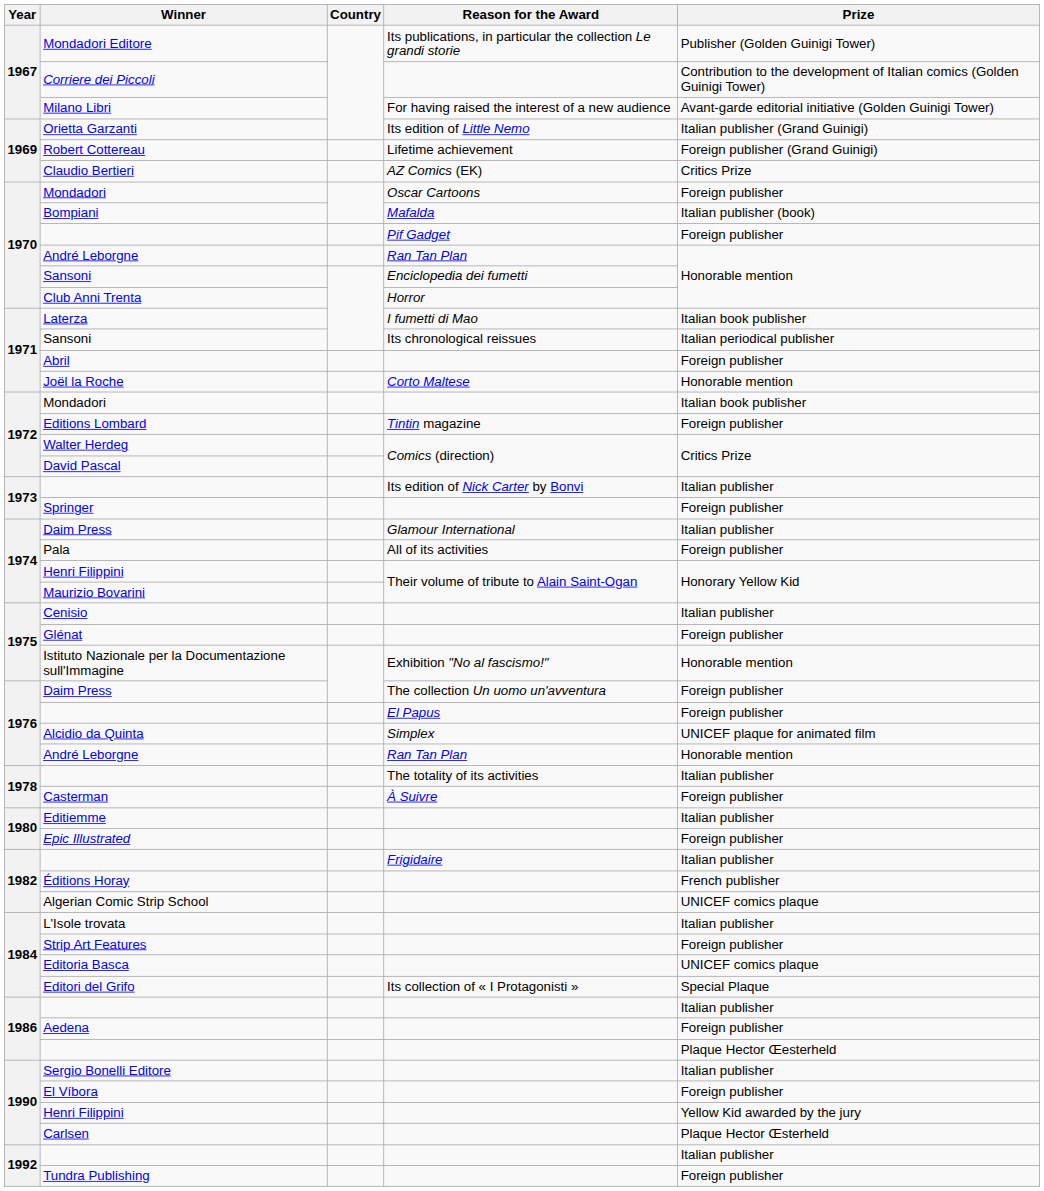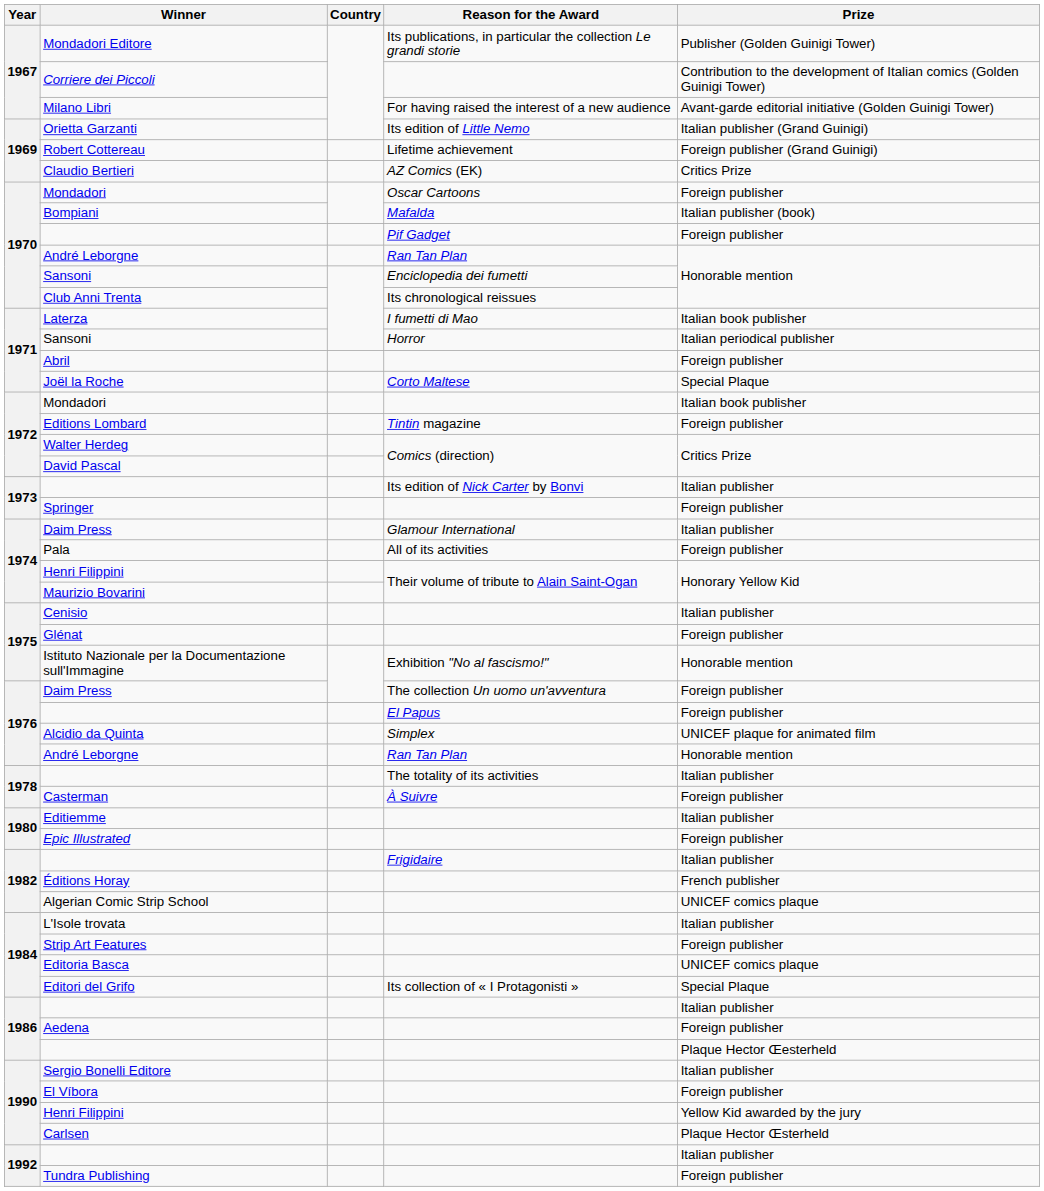Club Anni Trenta | Reason for the Award: Horror -> Its chronological reissues
1971 / Sansoni | Reason for the Award: Its chronological reissues -> Horror
Joël la Roche | Prize: Honorable mention -> Special Plaque
